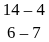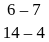rows swapped: 14 – 4 <-> 6 – 7
